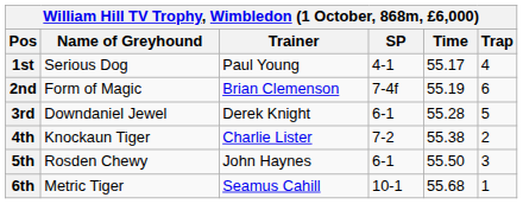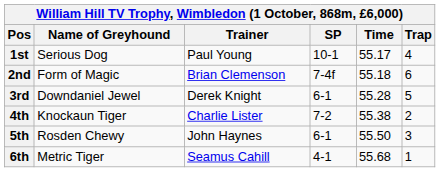1st | SP: 4-1 -> 10-1
2nd | Time: 55.19 -> 55.18
6th | SP: 10-1 -> 4-1
